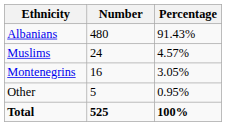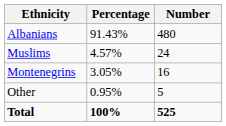columns swapped: Number <-> Percentage
